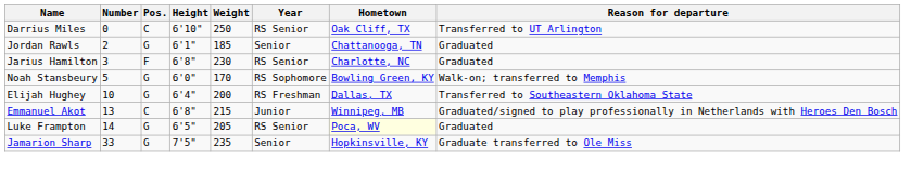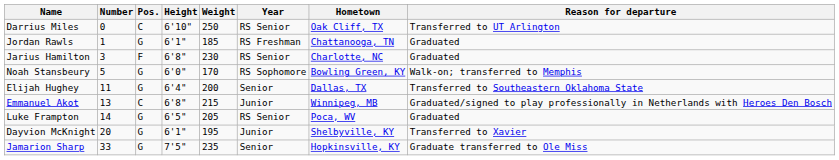Jordan Rawls | Number: 2 -> 1
Jordan Rawls | Year: Senior -> RS Freshman
Elijah Hughey | Number: 10 -> 11
Elijah Hughey | Year: RS Freshman -> Senior
Luke Frampton | Hometown: lightyellow background -> no background
+ row: Dayvion McKnight | 20 | G | 6'1" | 195 | Junior | Shelbyville, KY | Transferred to Xavier
